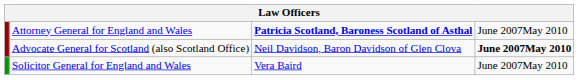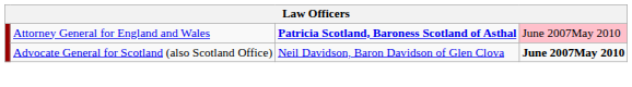Attorney General for England and Wales | column 4: no background -> pink background
- row: Solicitor General for England and Wales | Vera Baird | June 2007May 2010
